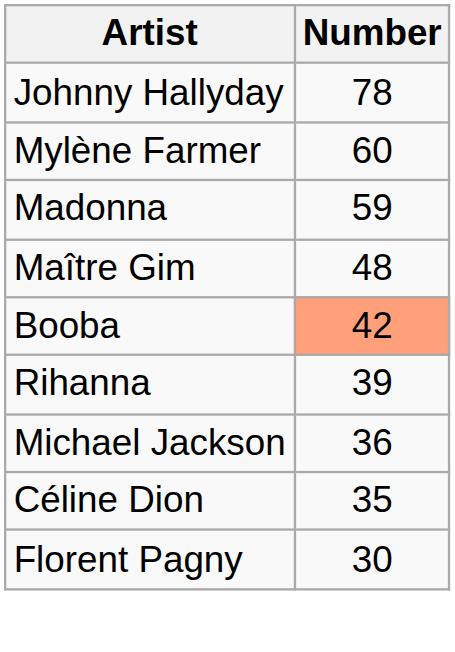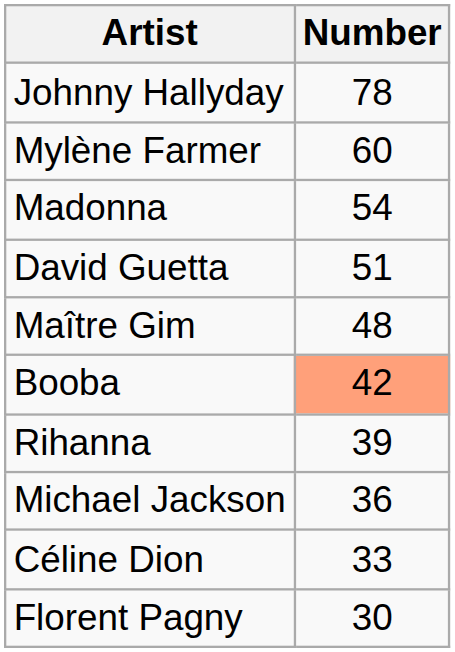Madonna | Number: 59 -> 54
+ row: David Guetta | 51
Céline Dion | Number: 35 -> 33
